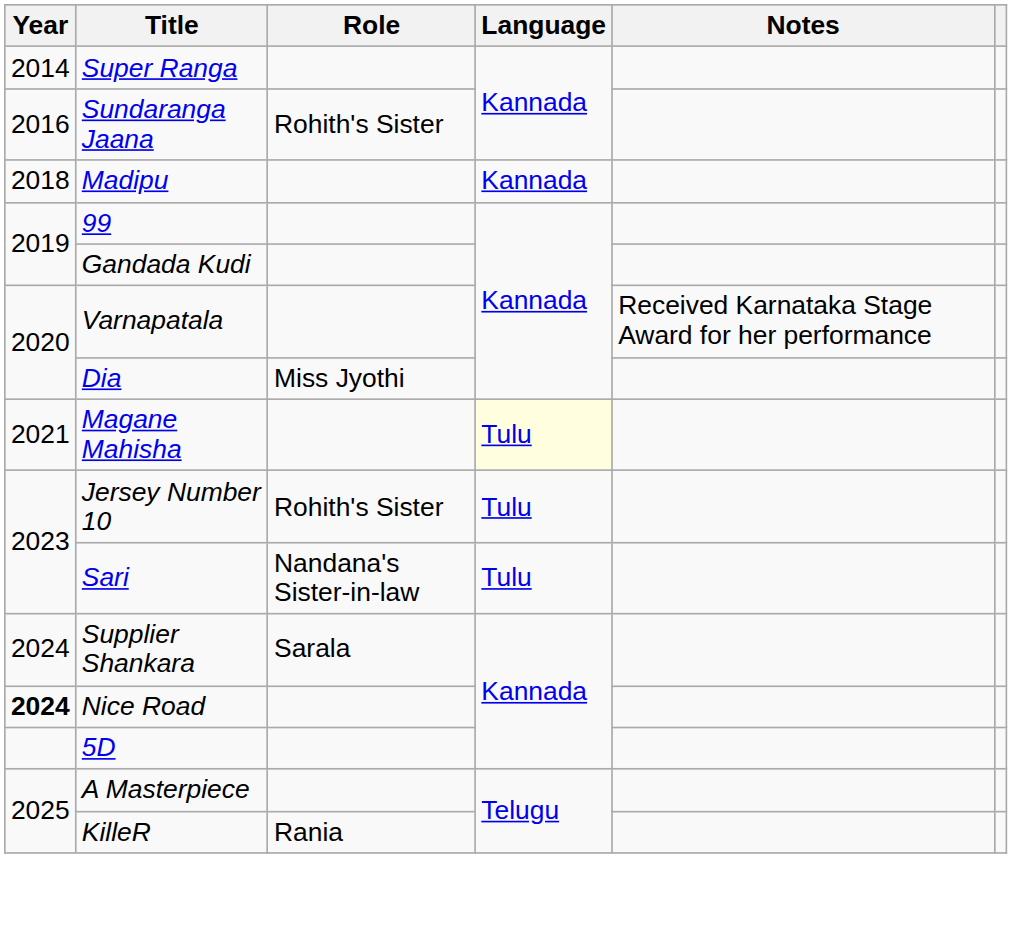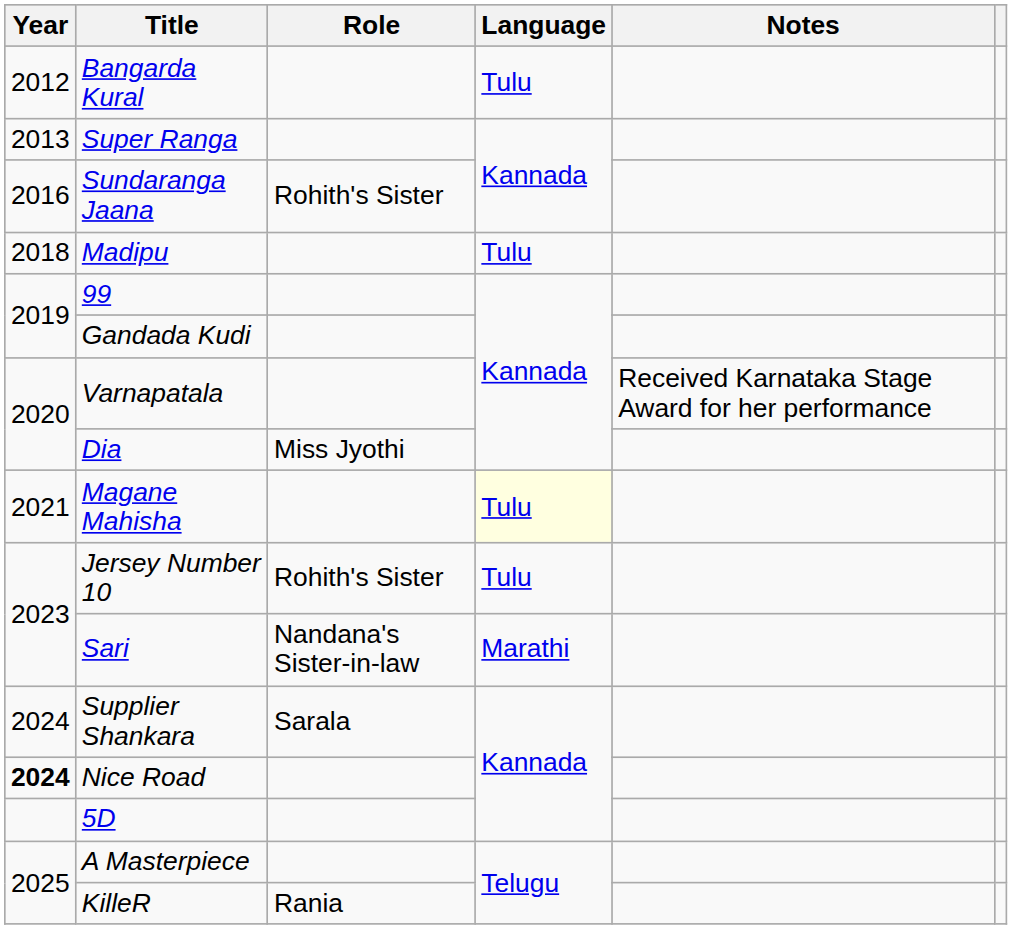+ row: 2012 | Bangarda Kural | Tulu
Super Ranga | Year: 2014 -> 2013
Madipu | Language: Kannada -> Tulu
Sari | Language: Tulu -> Marathi
